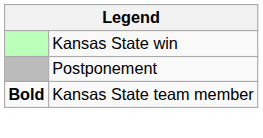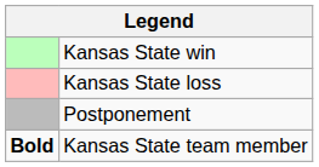+ row: Kansas State loss
